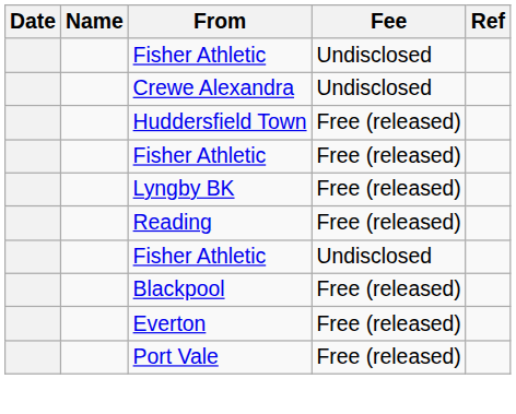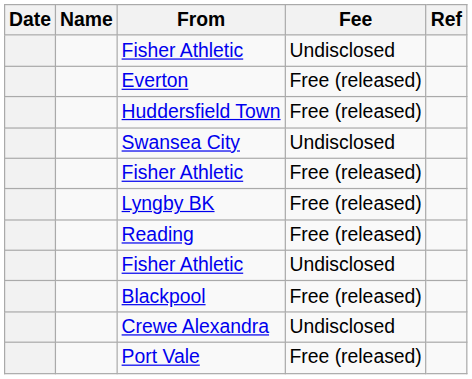rows swapped: Everton <-> Crewe Alexandra
+ row: Swansea City | Undisclosed
